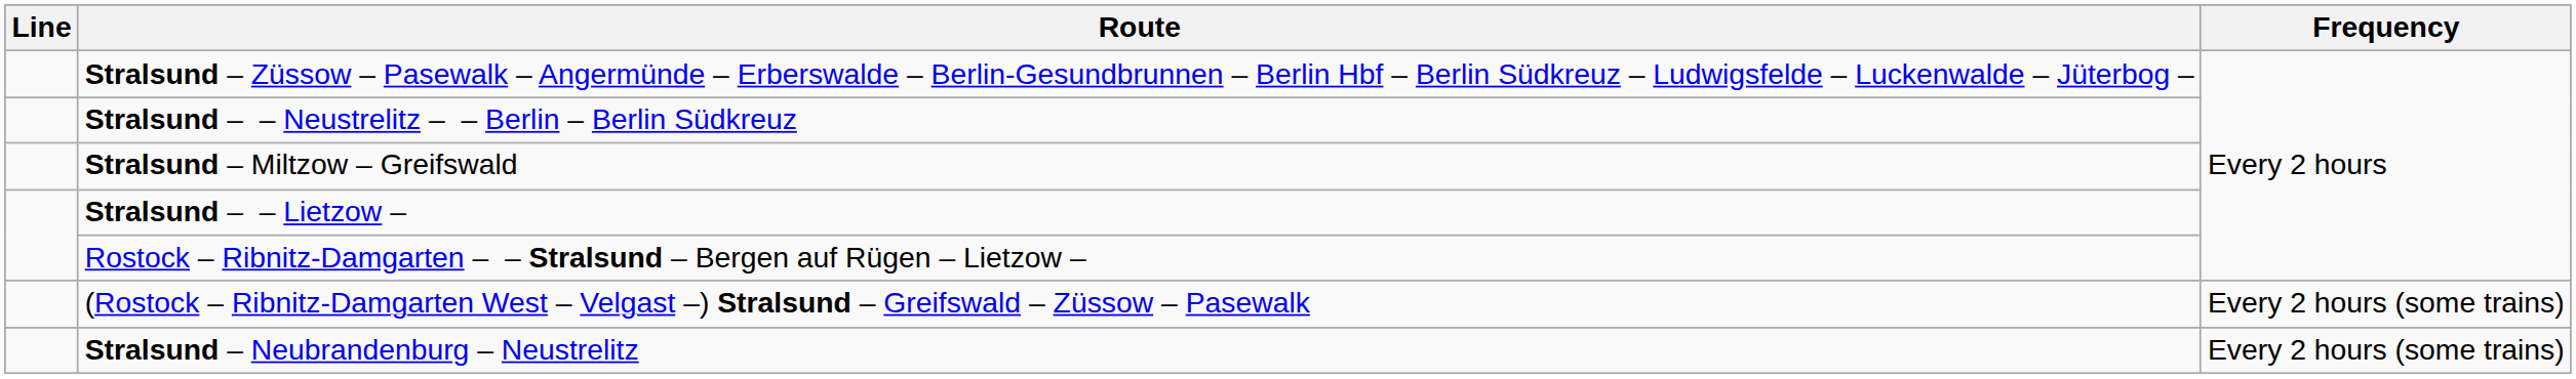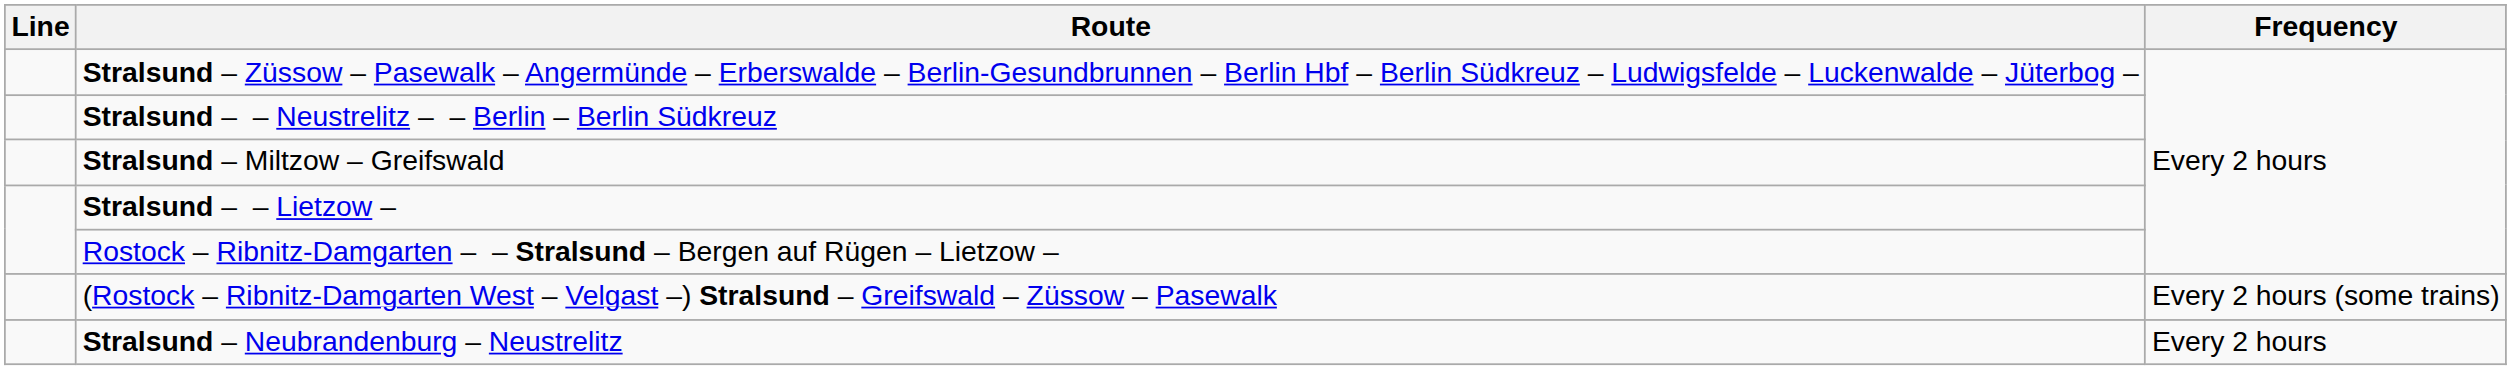Stralsund – Neubrandenburg – Neustrelitz | Frequency: Every 2 hours (some trains) -> Every 2 hours
